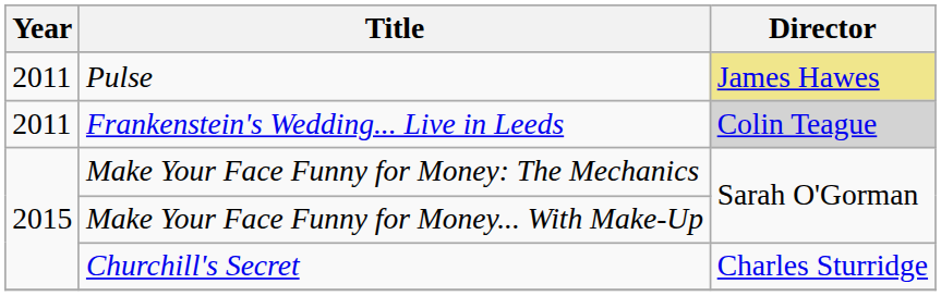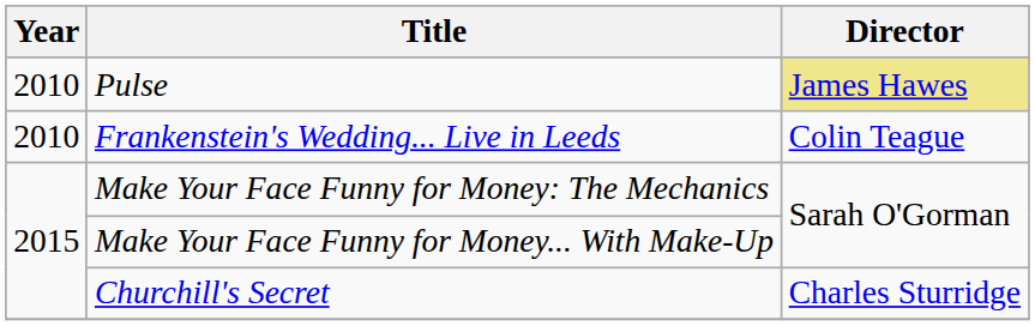Pulse | Year: 2011 -> 2010
Frankenstein's Wedding... Live in Leeds | Year: 2011 -> 2010
Frankenstein's Wedding... Live in Leeds | Director: lightgrey background -> no background
